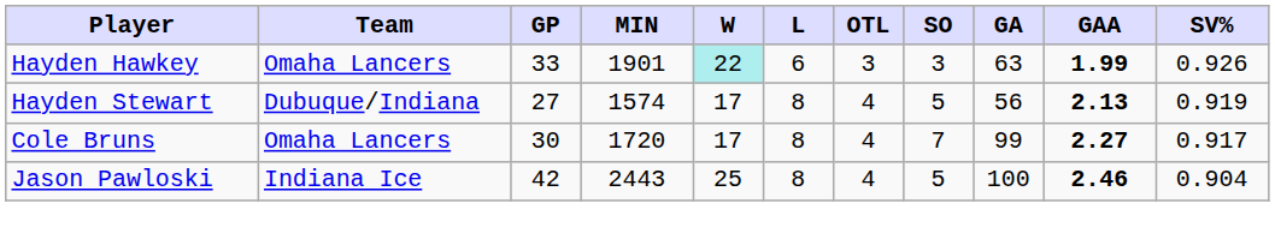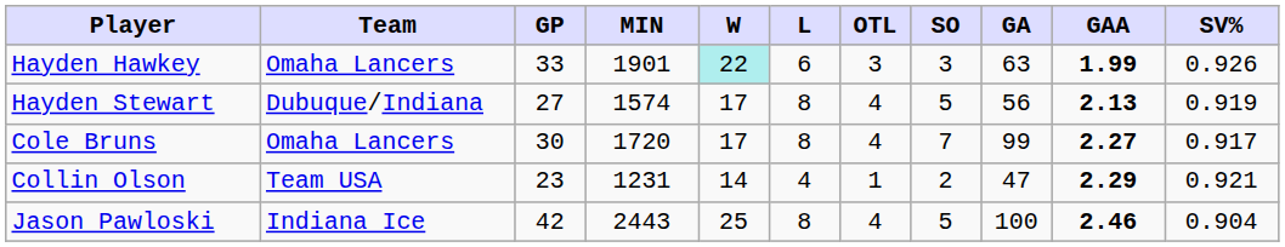+ row: Collin Olson | Team USA | 23 | 1231 | 14 | 4 | 1 | 2 | 47 | 2.29 | 0.921
